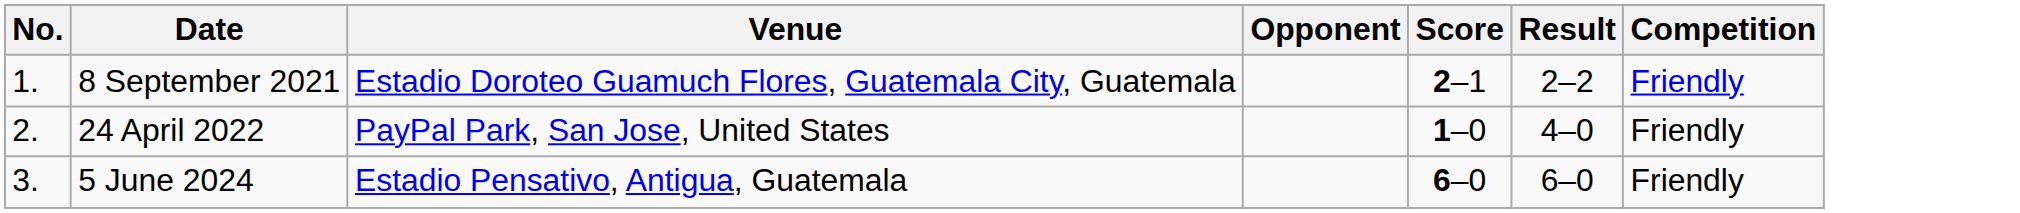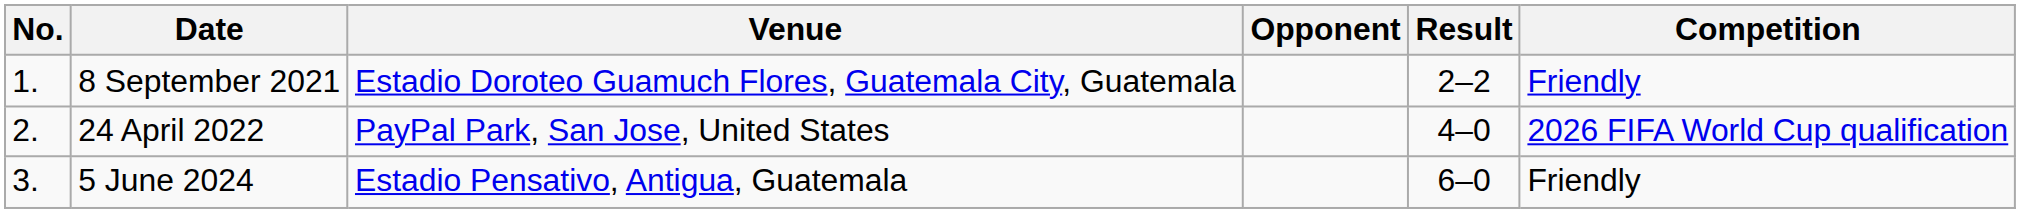- column: Score | 2–1 | 1–0 | 6–0
24 April 2022 | Competition: Friendly -> 2026 FIFA World Cup qualification
